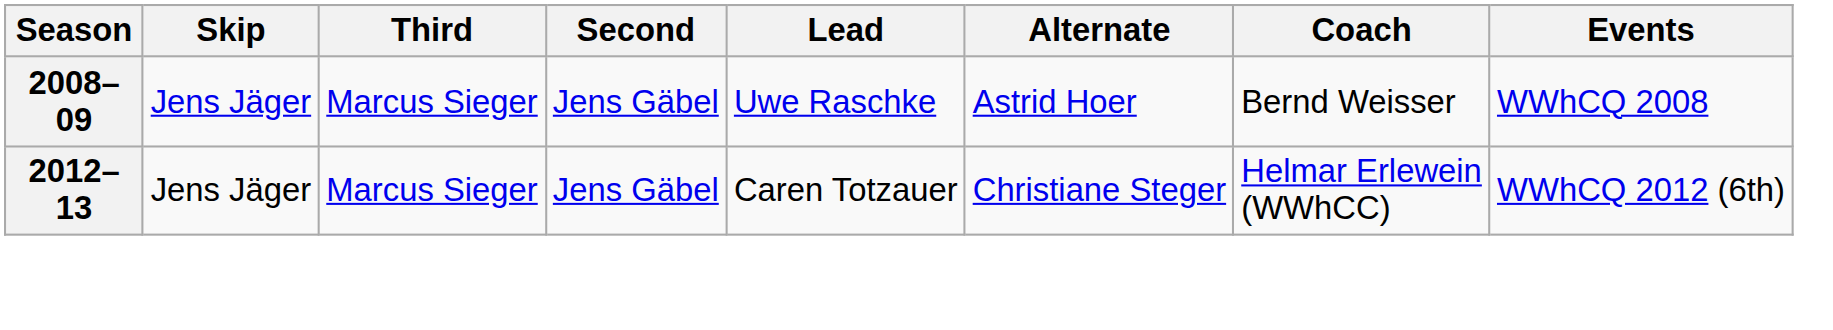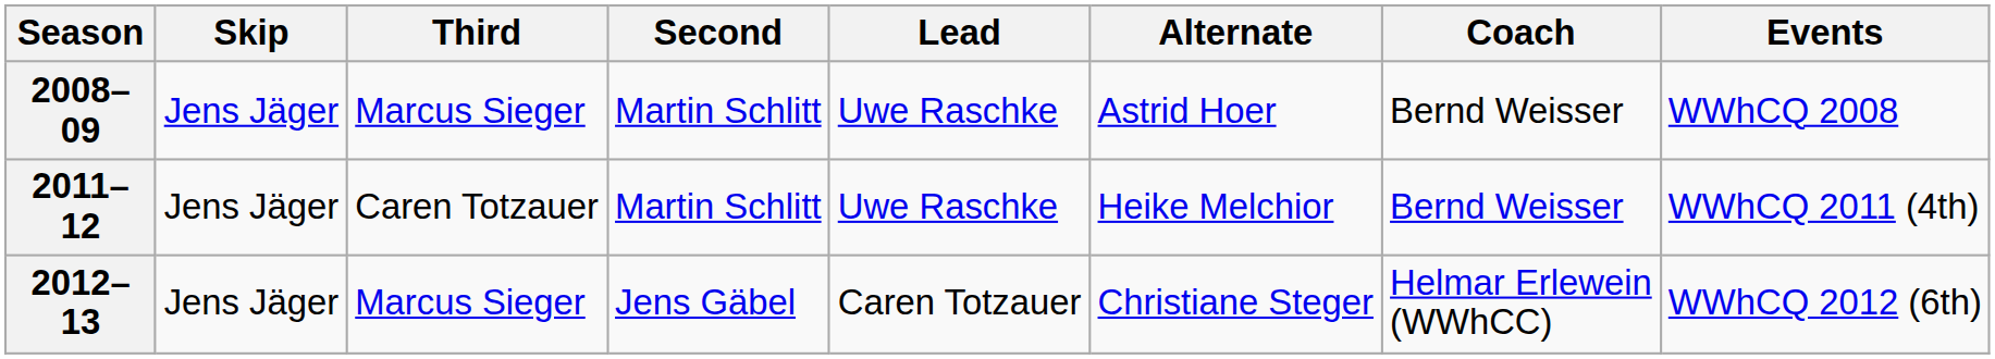2008–09 | Second: Jens Gäbel -> Martin Schlitt
+ row: 2011–12 | Jens Jäger | Caren Totzauer | Martin Schlitt | Uwe Raschke | Heike Melchior | Bernd Weisser | WWhCQ 2011 (4th)
